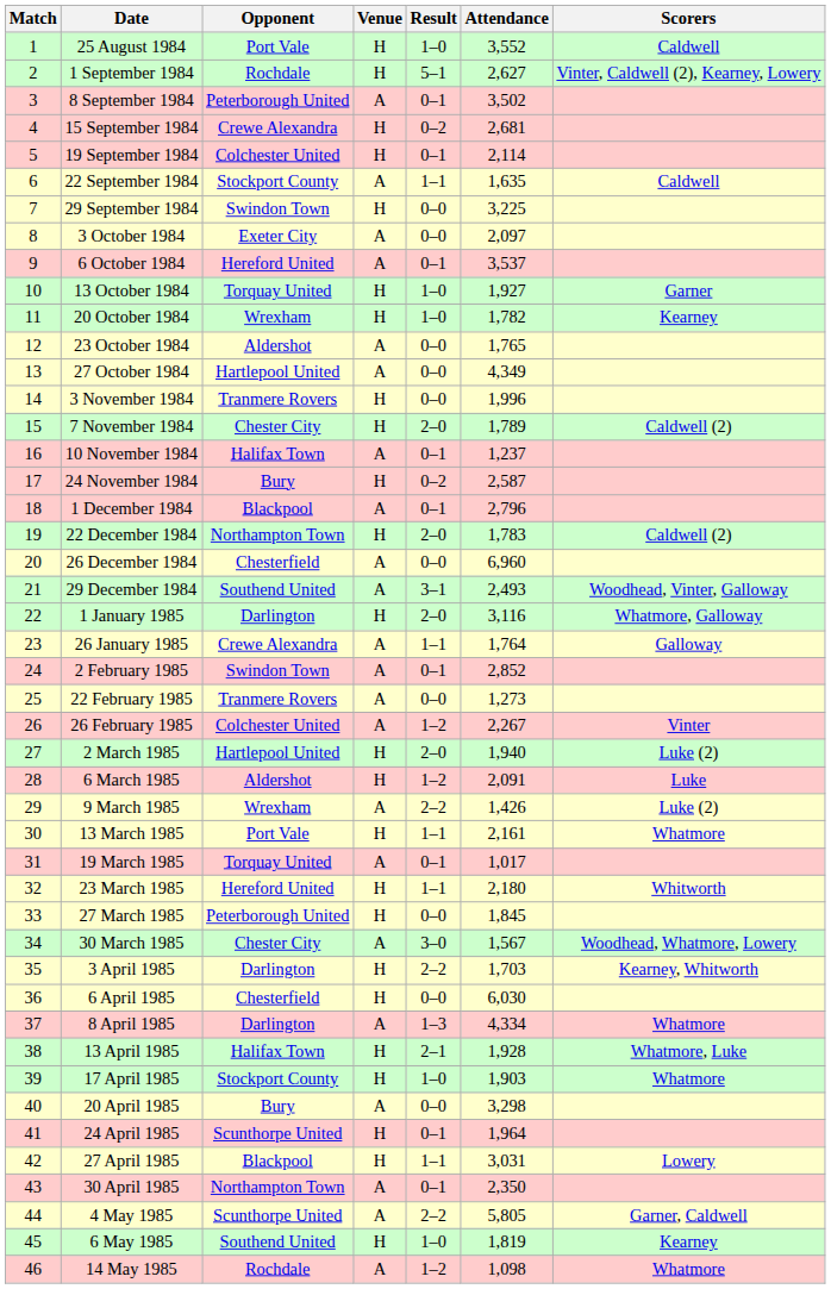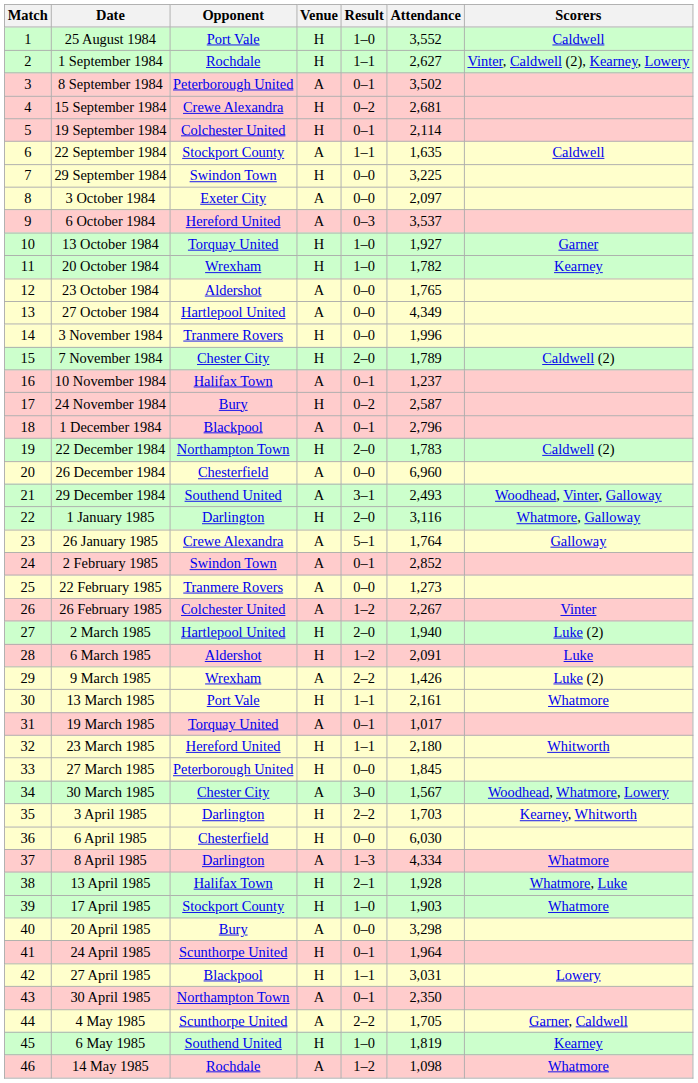1 September 1984 | Result: 5–1 -> 1–1
6 October 1984 | Result: 0–1 -> 0–3
26 January 1985 | Result: 1–1 -> 5–1
4 May 1985 | Attendance: 5,805 -> 1,705
